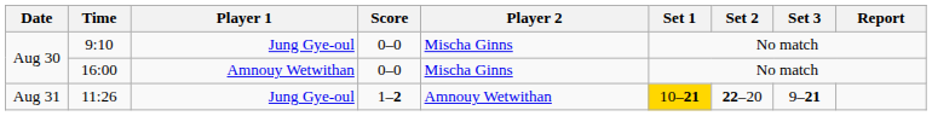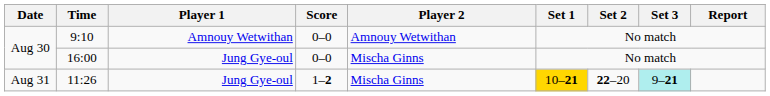9:10 | Player 1: Jung Gye-oul -> Amnouy Wetwithan
9:10 | Player 2: Mischa Ginns -> Amnouy Wetwithan
16:00 | Player 1: Amnouy Wetwithan -> Jung Gye-oul
11:26 | Player 2: Amnouy Wetwithan -> Mischa Ginns
11:26 | Set 3: no background -> paleturquoise background
